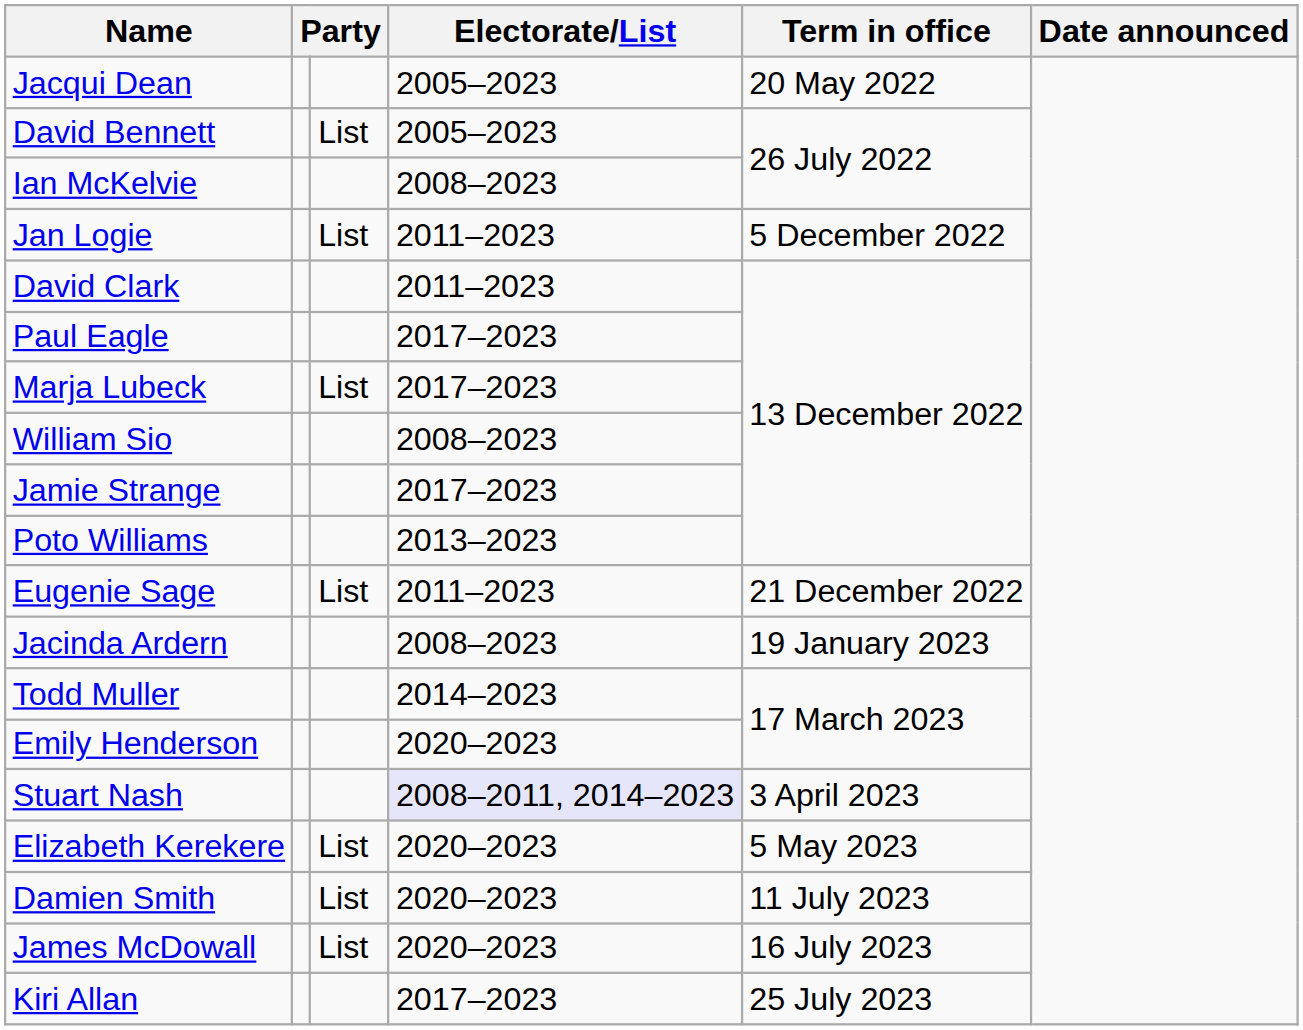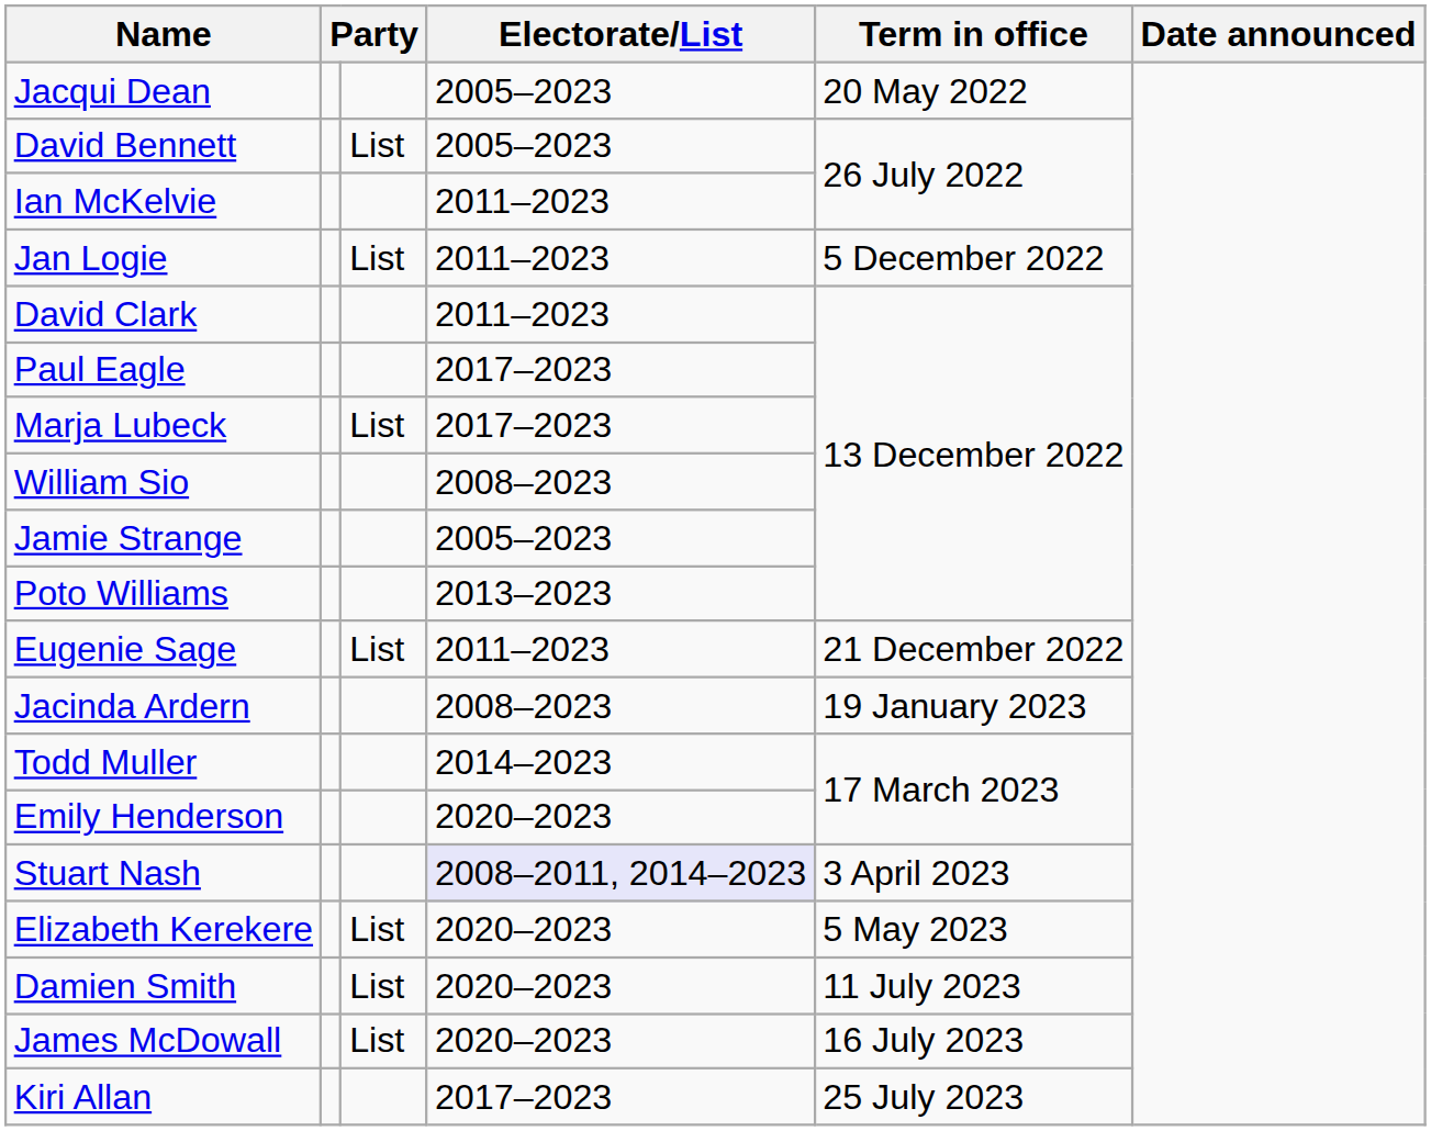Ian McKelvie | Electorate/List: 2008–2023 -> 2011–2023
Jamie Strange | Electorate/List: 2017–2023 -> 2005–2023
